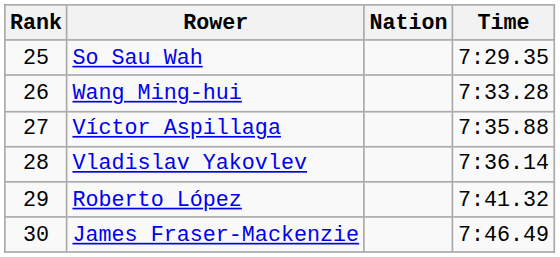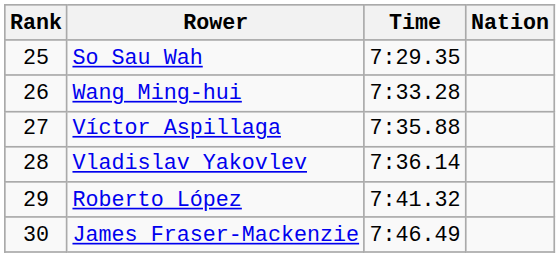columns swapped: Nation <-> Time
